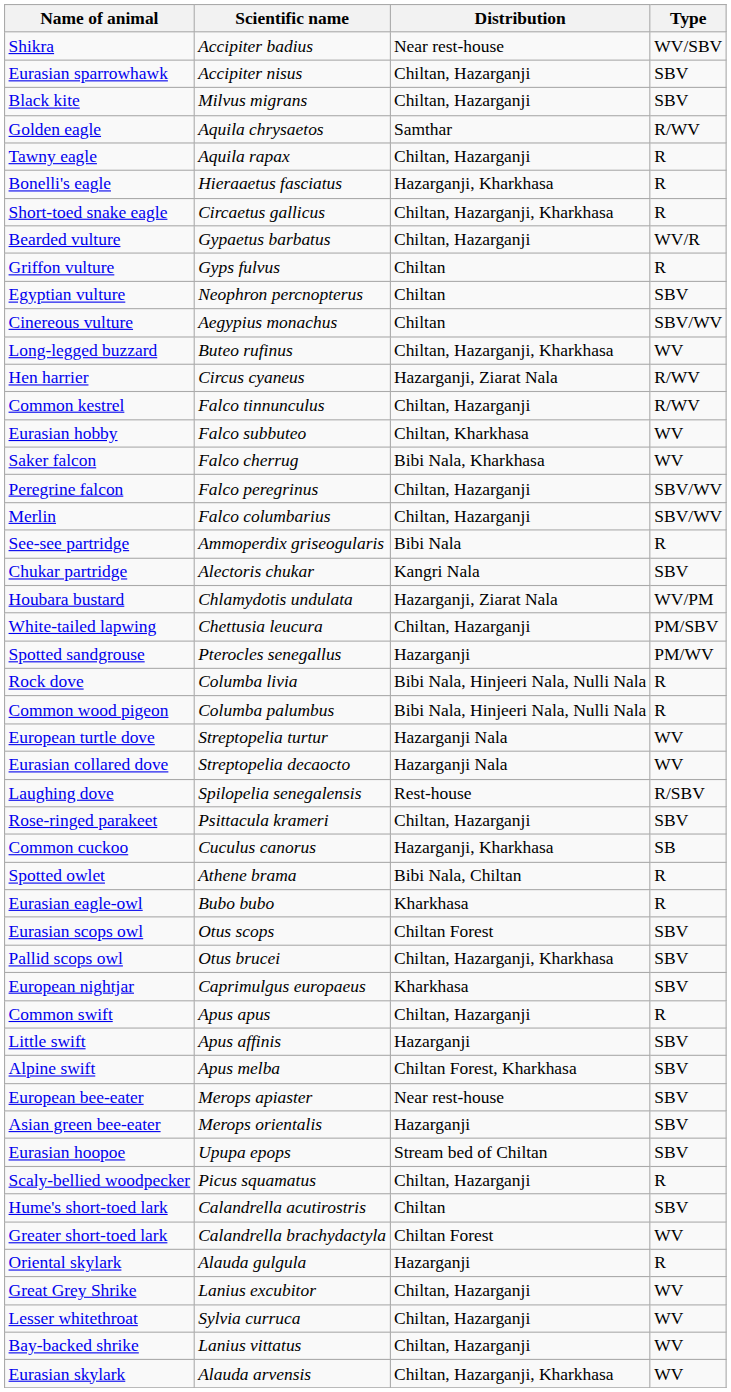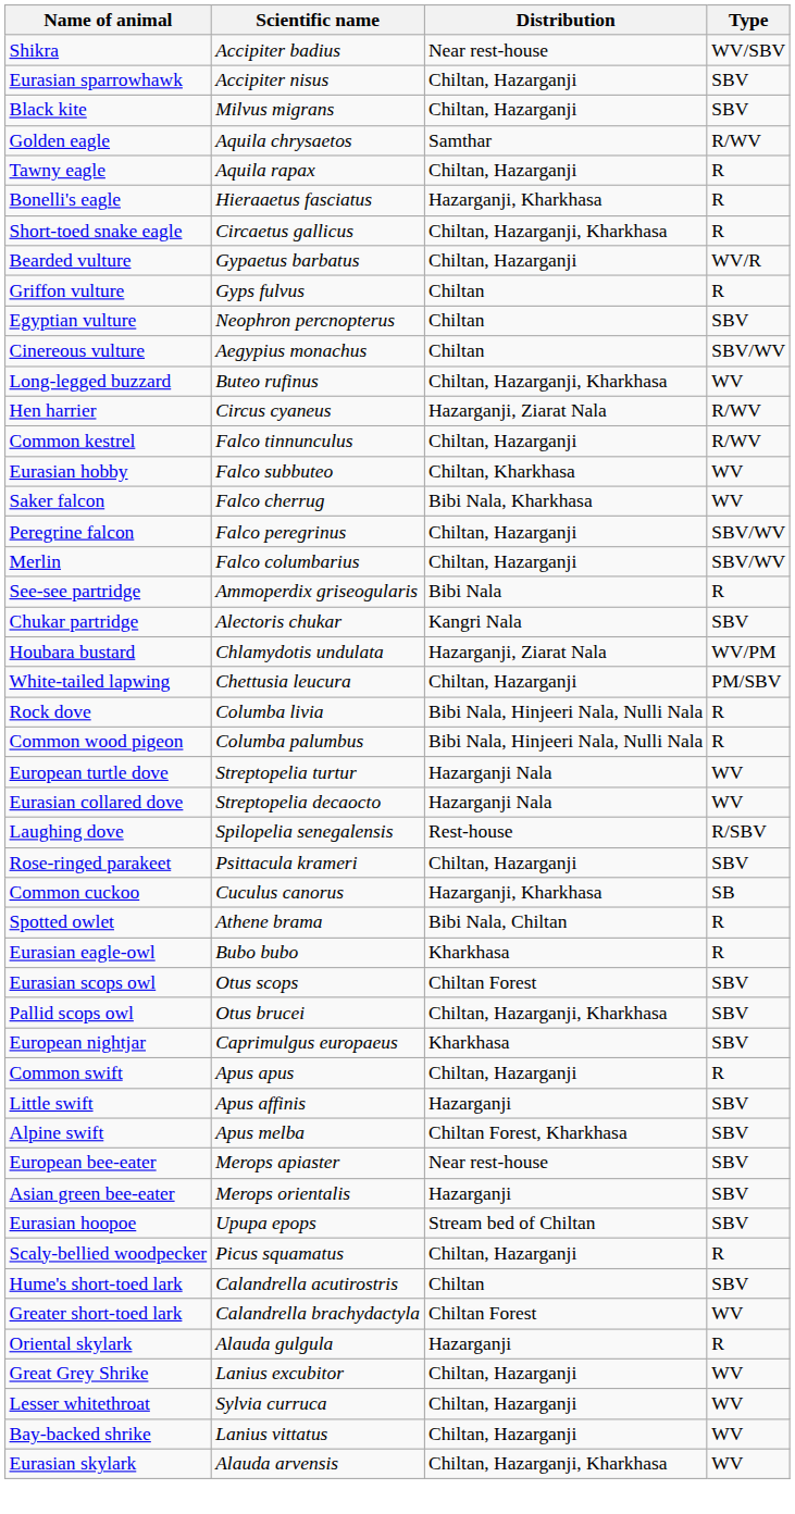- row: Spotted sandgrouse | Pterocles senegallus | Hazarganji | PM/WV
